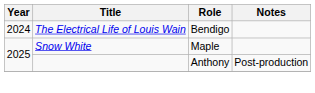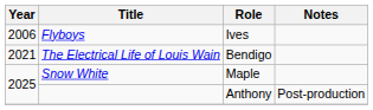+ row: 2006 | Flyboys | Ives
The Electrical Life of Louis Wain | Year: 2024 -> 2021
